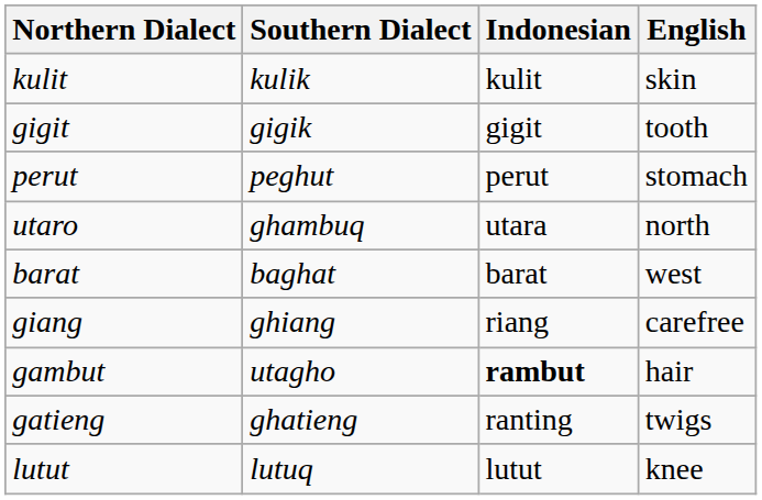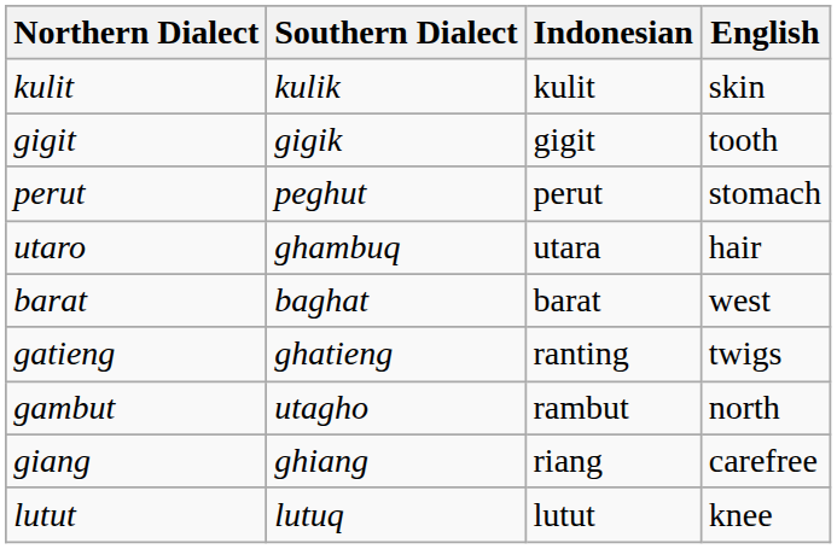utaro | English: north -> hair
rows swapped: gatieng <-> giang
gambut | Indonesian: bold -> normal
gambut | English: hair -> north
